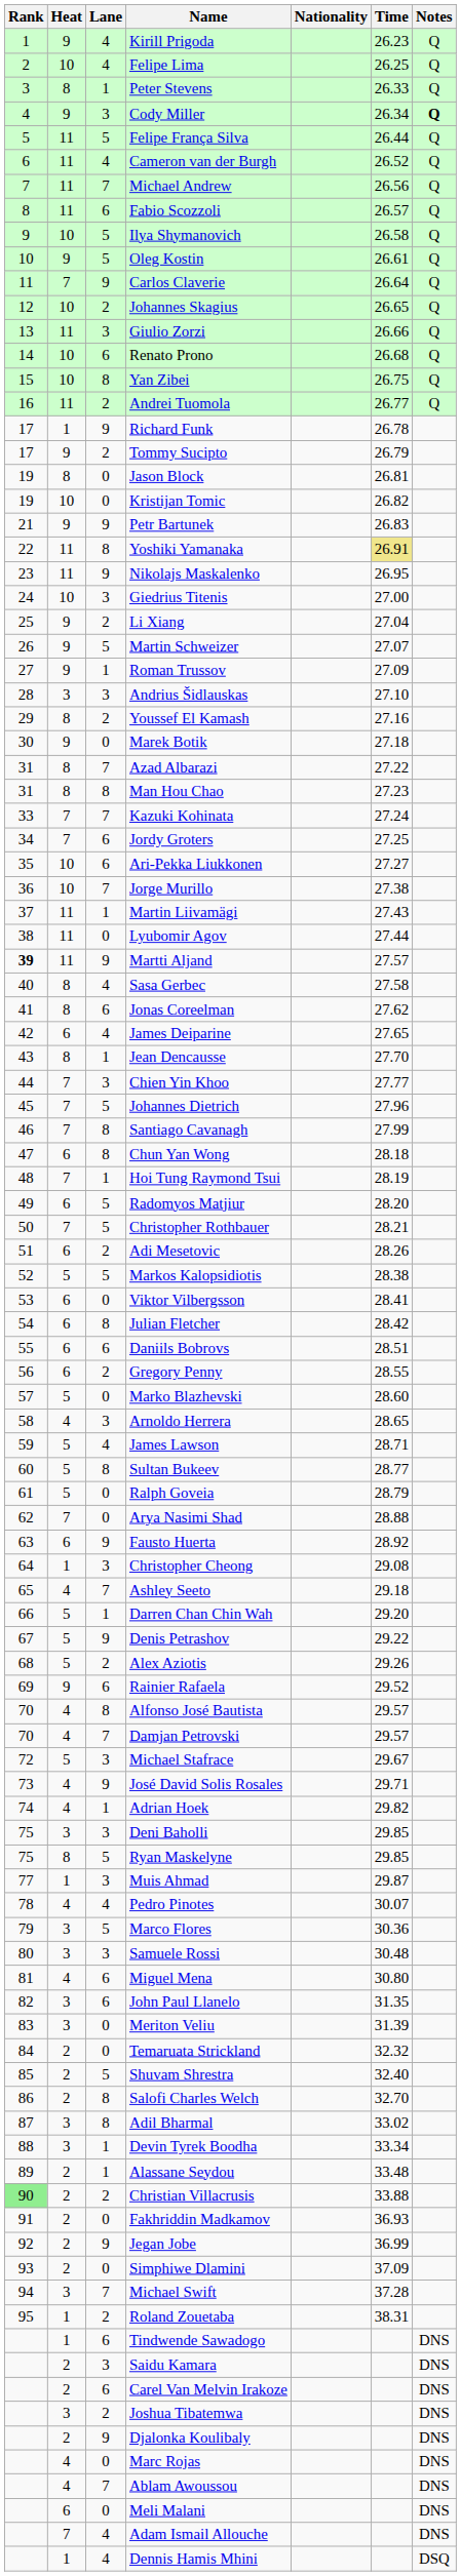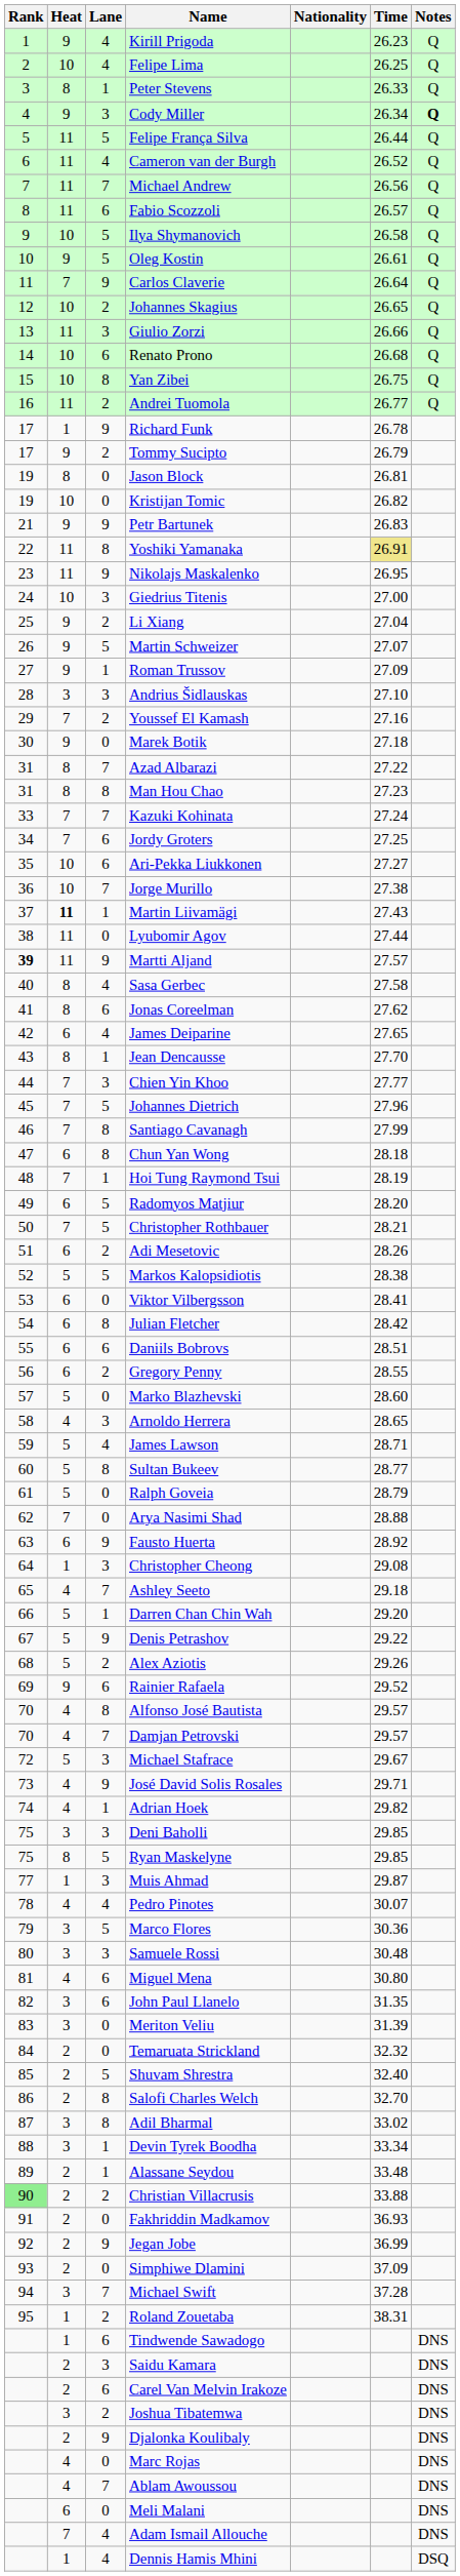Youssef El Kamash | Heat: 8 -> 7
Martin Liivamägi | Heat: normal -> bold
